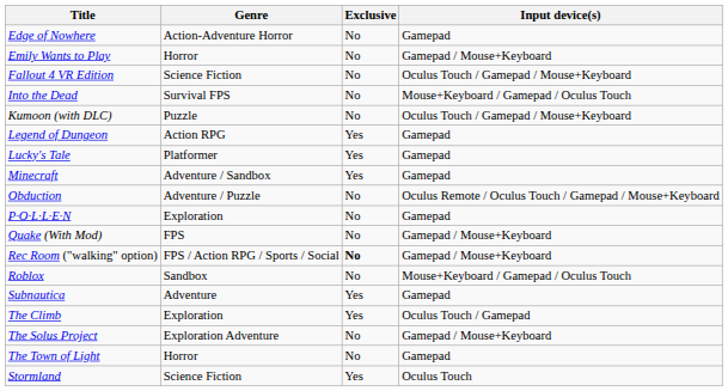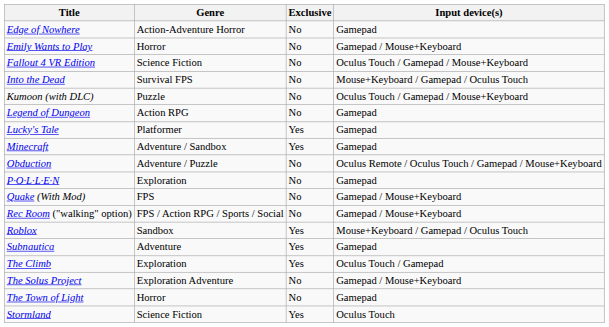Legend of Dungeon | Exclusive: Yes -> No
Rec Room ("walking" option) | Exclusive: bold -> normal
Roblox | Exclusive: No -> Yes
